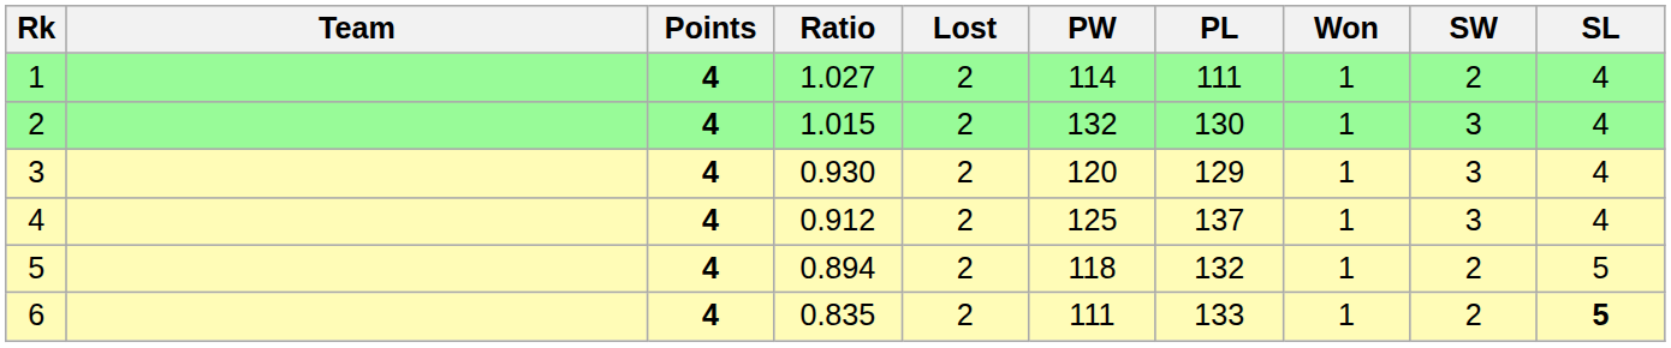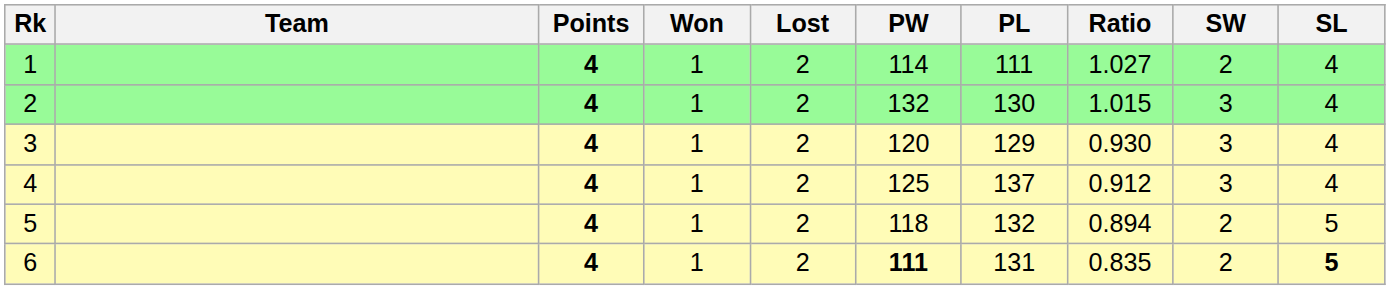columns swapped: Won <-> Ratio
6 | PW: normal -> bold
6 | PL: 133 -> 131
